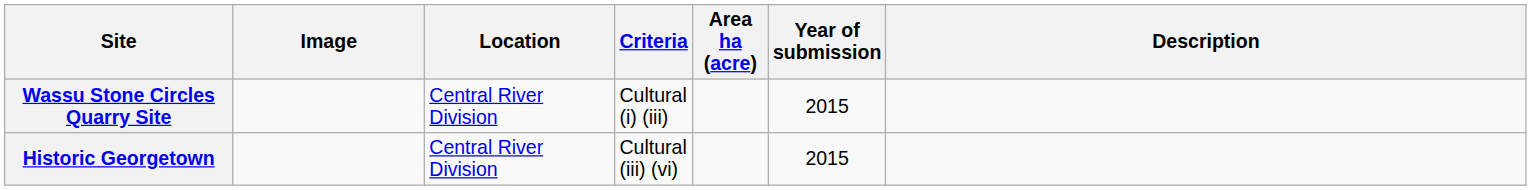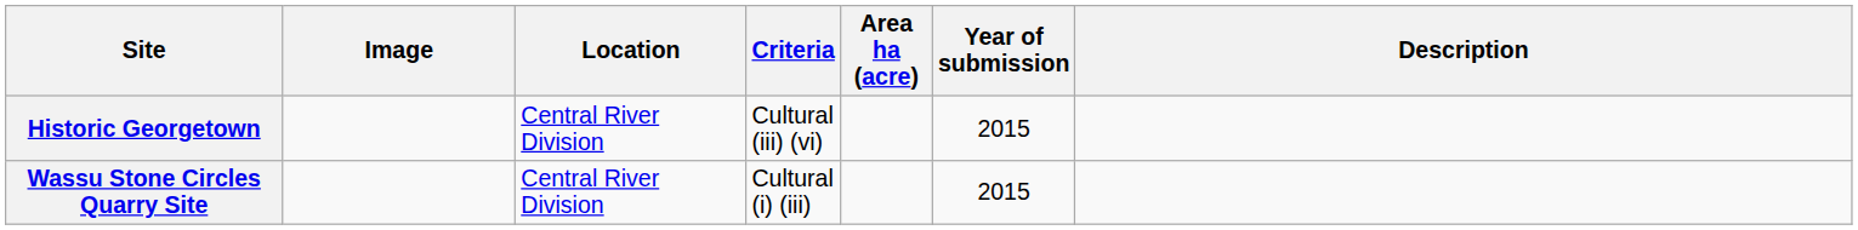rows swapped: Wassu Stone Circles Quarry Site <-> Historic Georgetown
